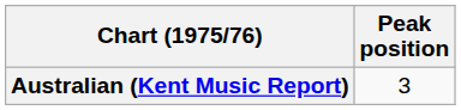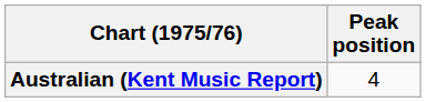Australian (Kent Music Report) | Peak position: 3 -> 4
